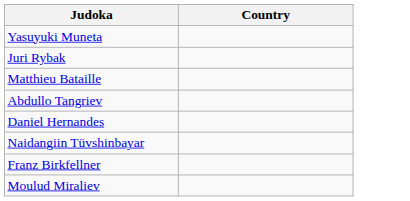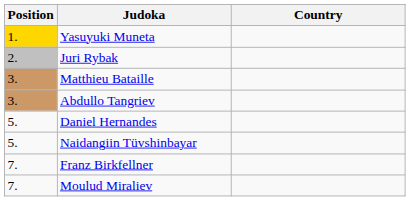+ column: Position | 1. | 2. | 3. | 3. | 5. | 5. | 7. | 7.
